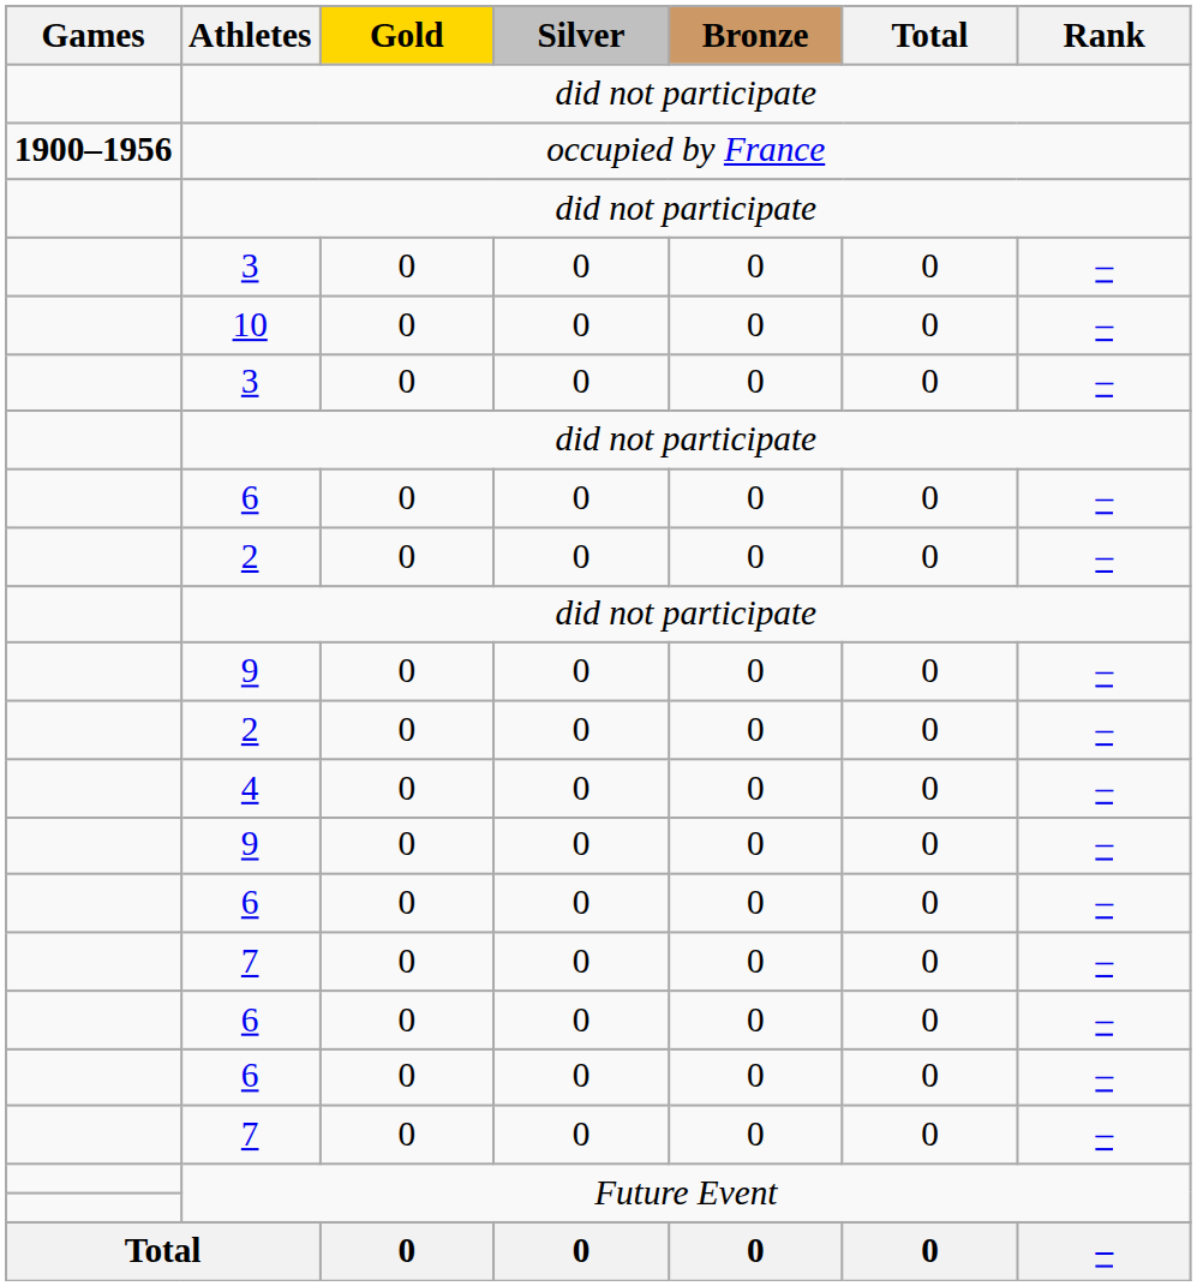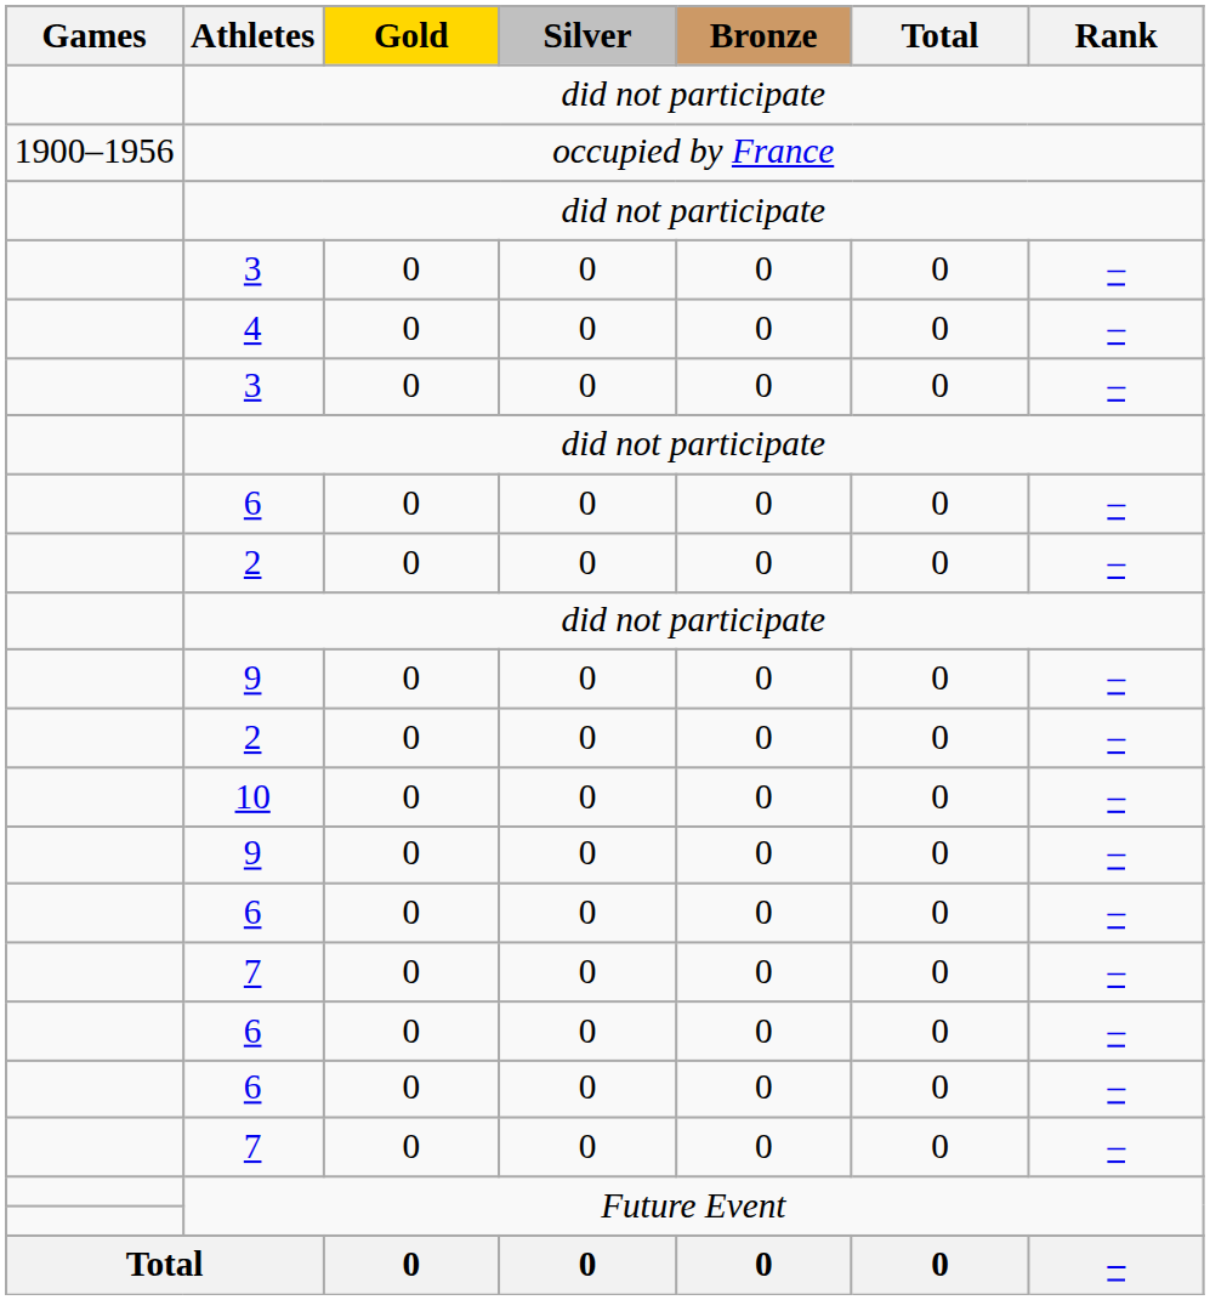occupied by France | Games: bold -> normal
rows swapped: 4 <-> 10
